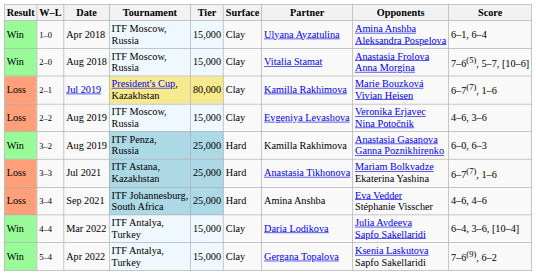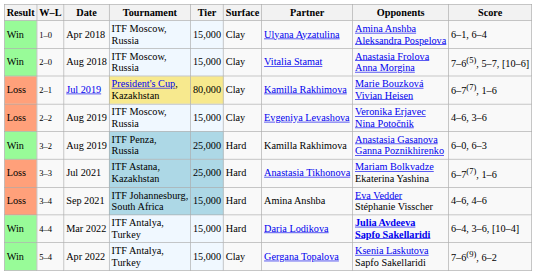3–4 | Tier: 25,000 -> 15,000
4–4 | Surface: Clay -> Hard
4–4 | Opponents: normal -> bold
